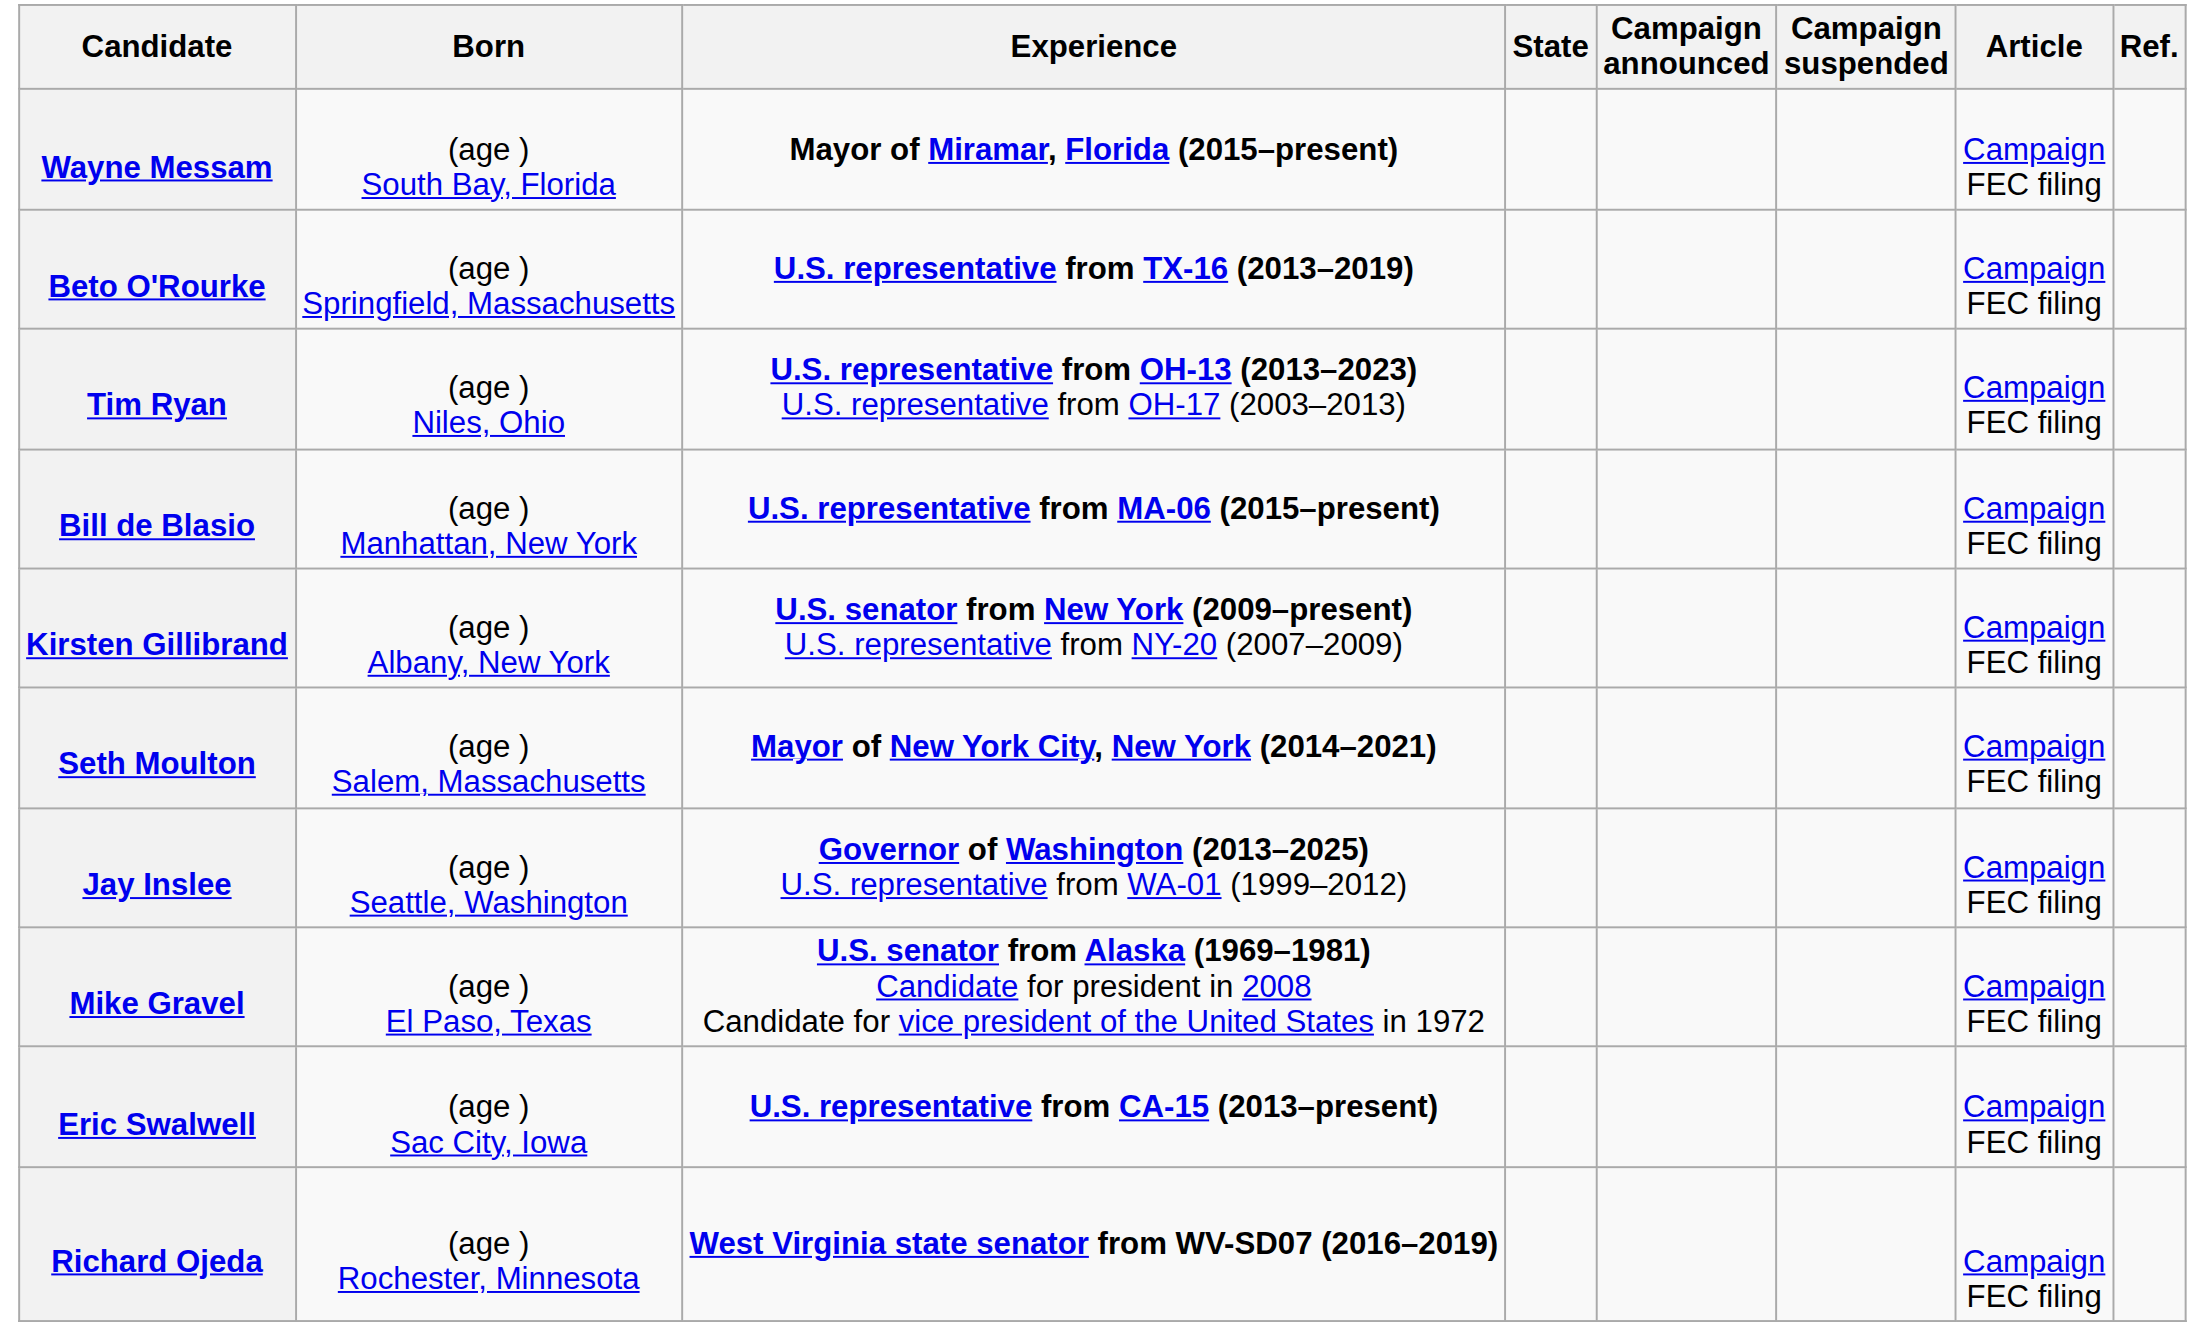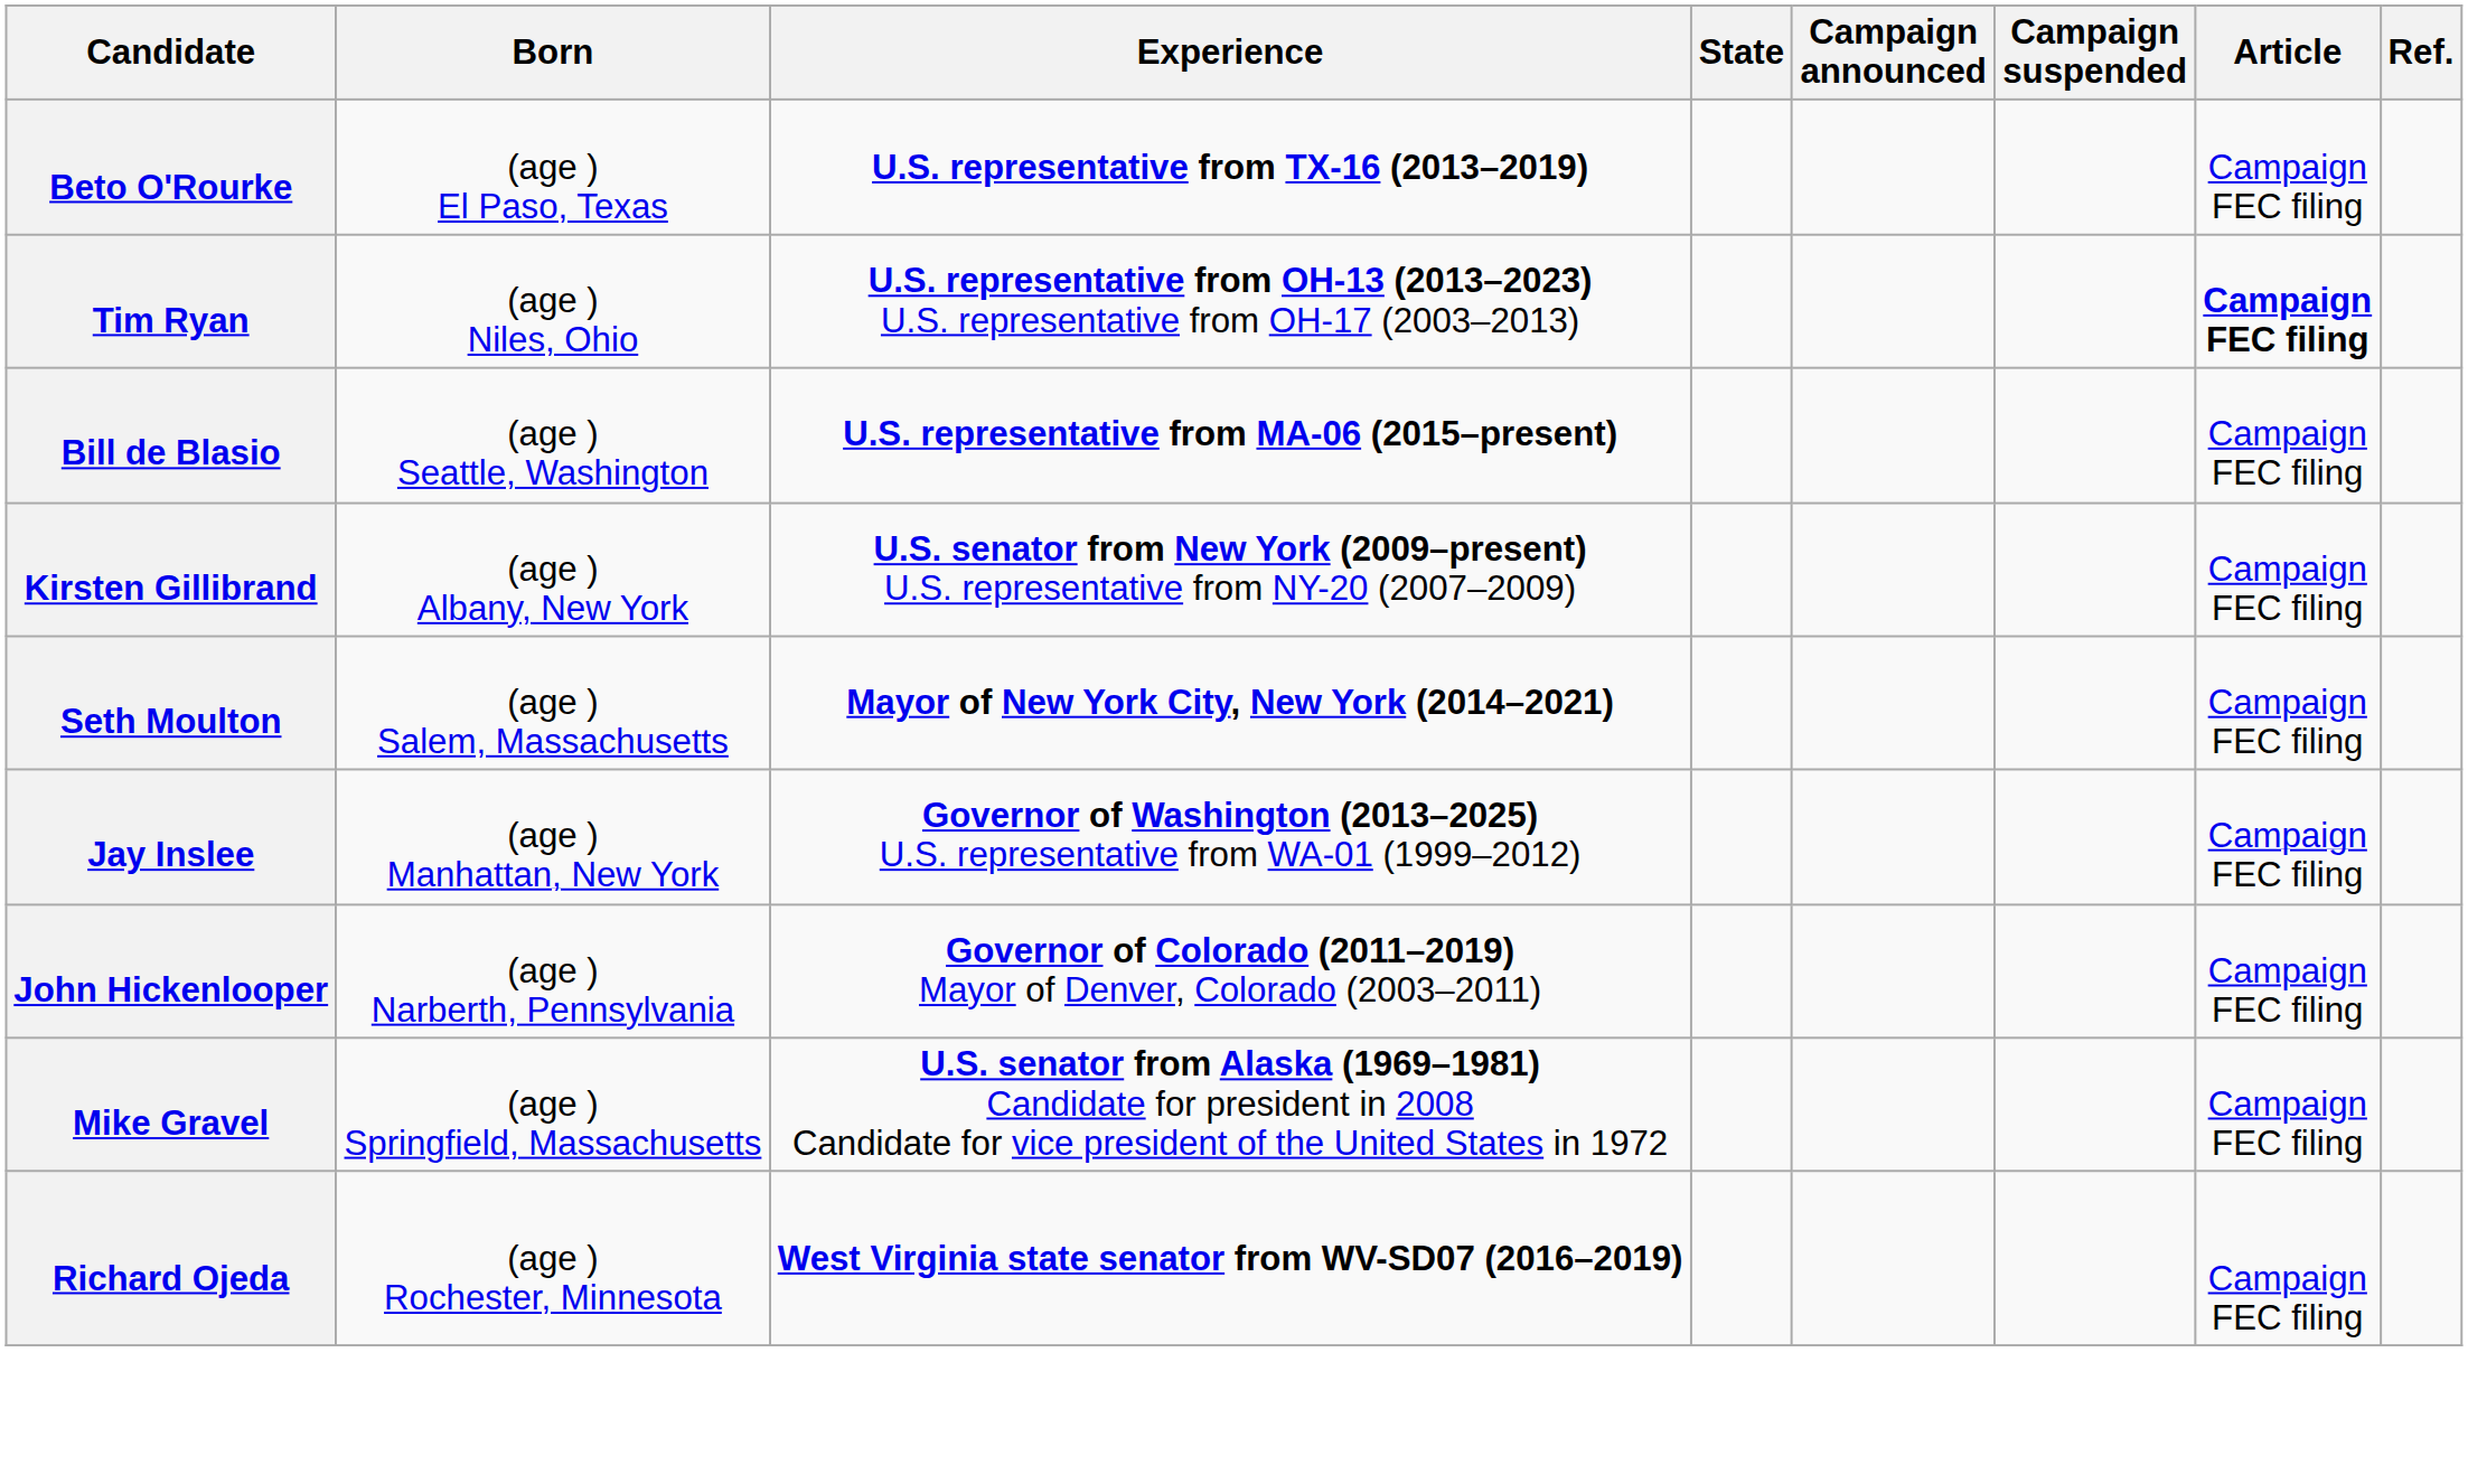- row: Wayne Messam | (age ) South Bay, Florida | Mayor of Miramar, Florida (2015–present) | Campaign FEC filing
Beto O'Rourke | Born: (age ) Springfield, Massachusetts -> (age ) El Paso, Texas
Tim Ryan | Article: normal -> bold
Bill de Blasio | Born: (age ) Manhattan, New York -> (age ) Seattle, Washington
Jay Inslee | Born: (age ) Seattle, Washington -> (age ) Manhattan, New York
+ row: John Hickenlooper | (age ) Narberth, Pennsylvania | Governor of Colorado (2011–2019) Mayor of Denver, Colorado (2003–2011) | Campaign FEC filing
Mike Gravel | Born: (age ) El Paso, Texas -> (age ) Springfield, Massachusetts
- row: Eric Swalwell | (age ) Sac City, Iowa | U.S. representative from CA-15 (2013–present) | Campaign FEC filing
